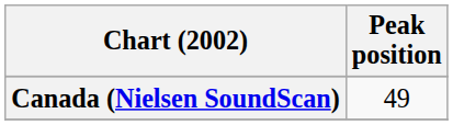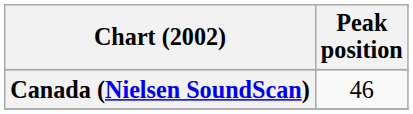Canada (Nielsen SoundScan) | Peak position: 49 -> 46
